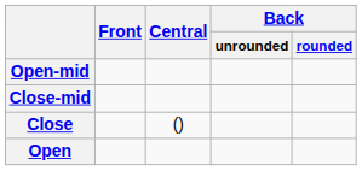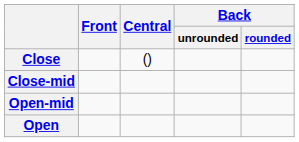rows swapped: Close <-> Open-mid
